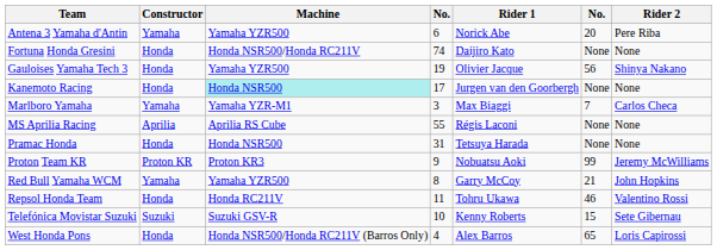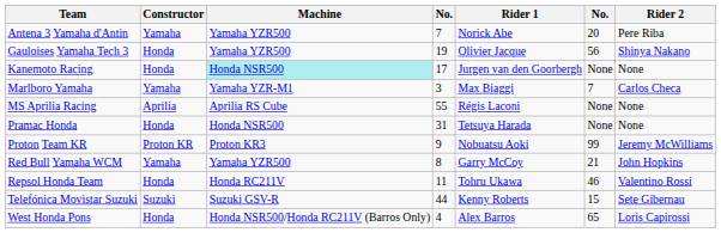Antena 3 Yamaha d'Antin | column 4: 6 -> 7
- row: Fortuna Honda Gresini | Honda | Honda NSR500/Honda RC211V | 74 | Daijiro Kato | None | None
Telefónica Movistar Suzuki | column 4: 10 -> 44
